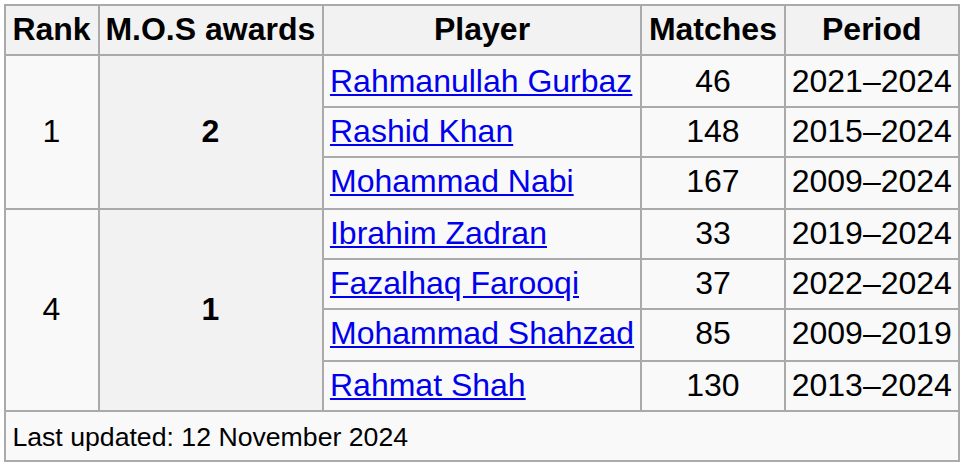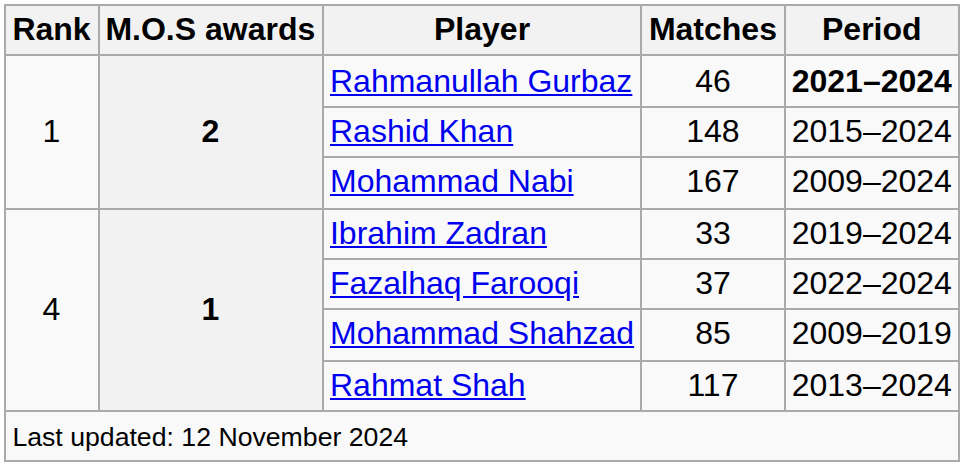Rahmanullah Gurbaz | Period: normal -> bold
Rahmat Shah | Matches: 130 -> 117
